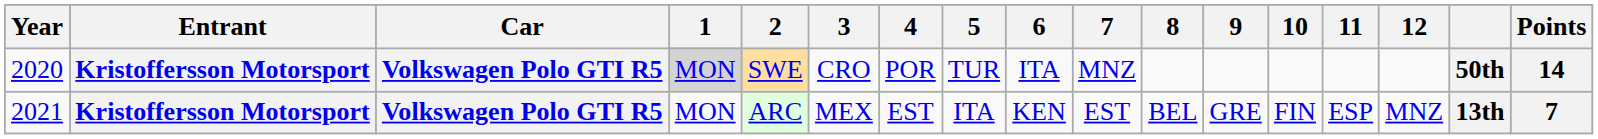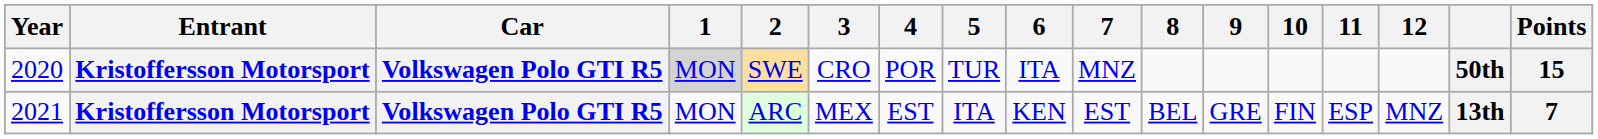2020 | Points: 14 -> 15
